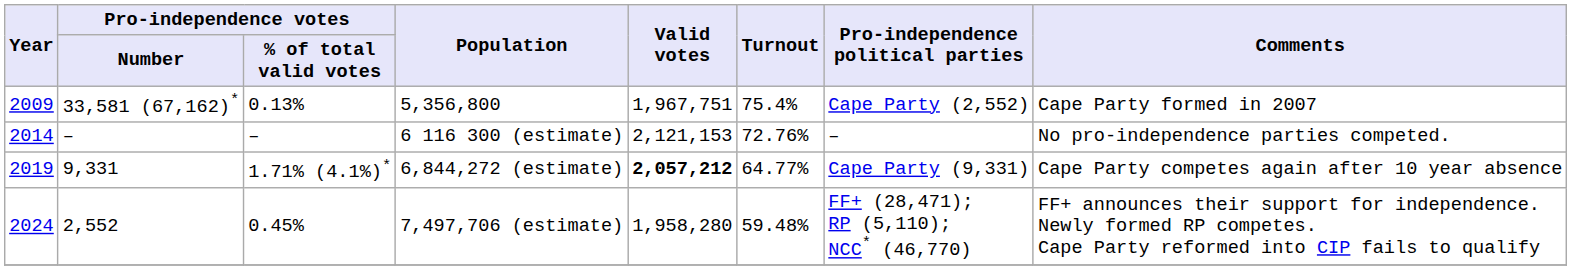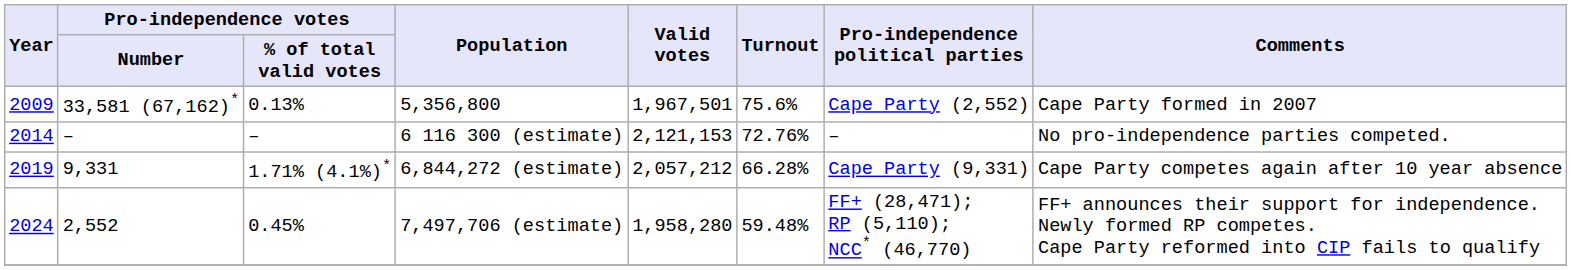5,356,800 | Valid votes: 1,967,751 -> 1,967,501
5,356,800 | Turnout: 75.4% -> 75.6%
6,844,272 (estimate) | Valid votes: bold -> normal
6,844,272 (estimate) | Turnout: 64.77% -> 66.28%
